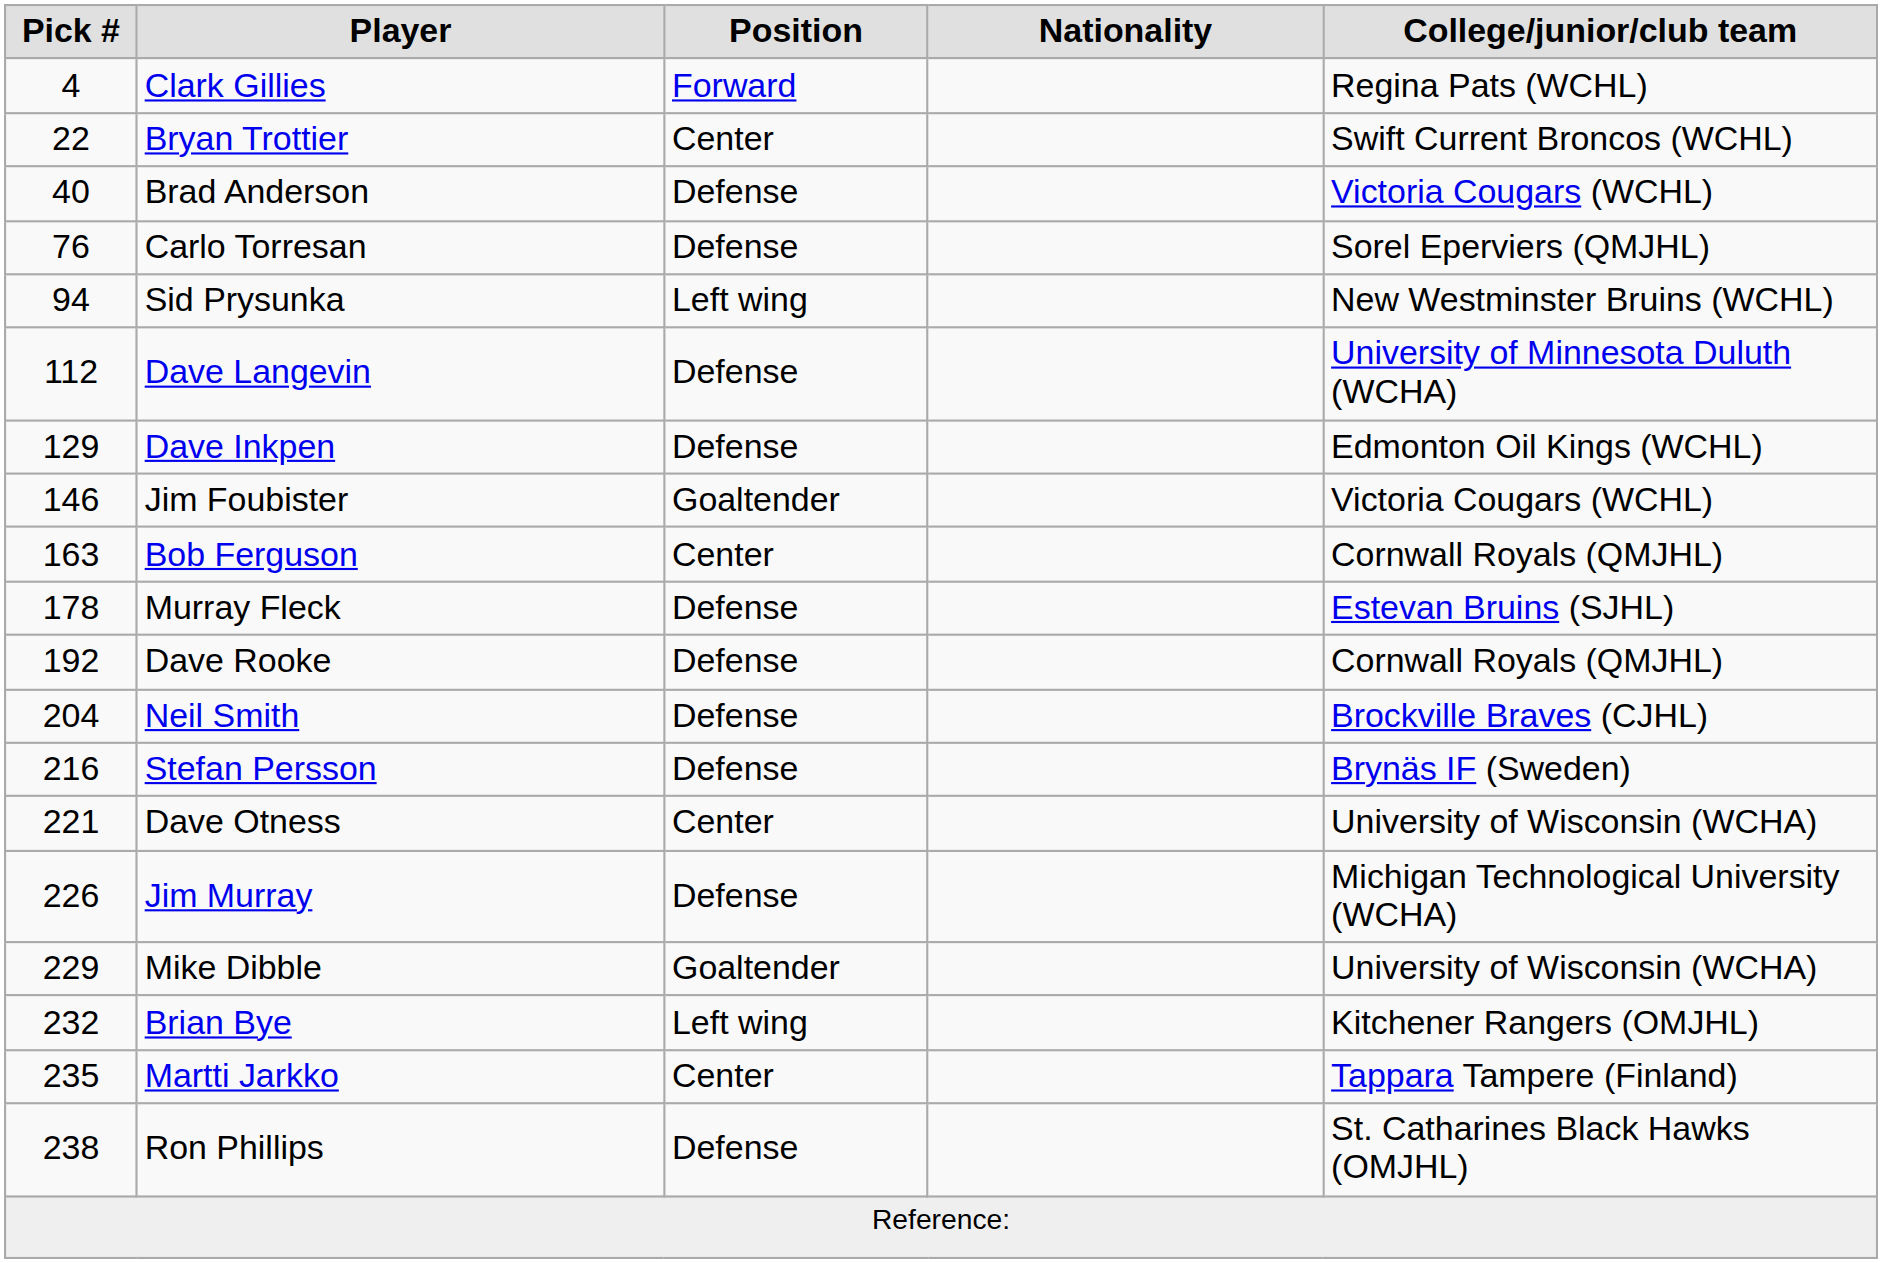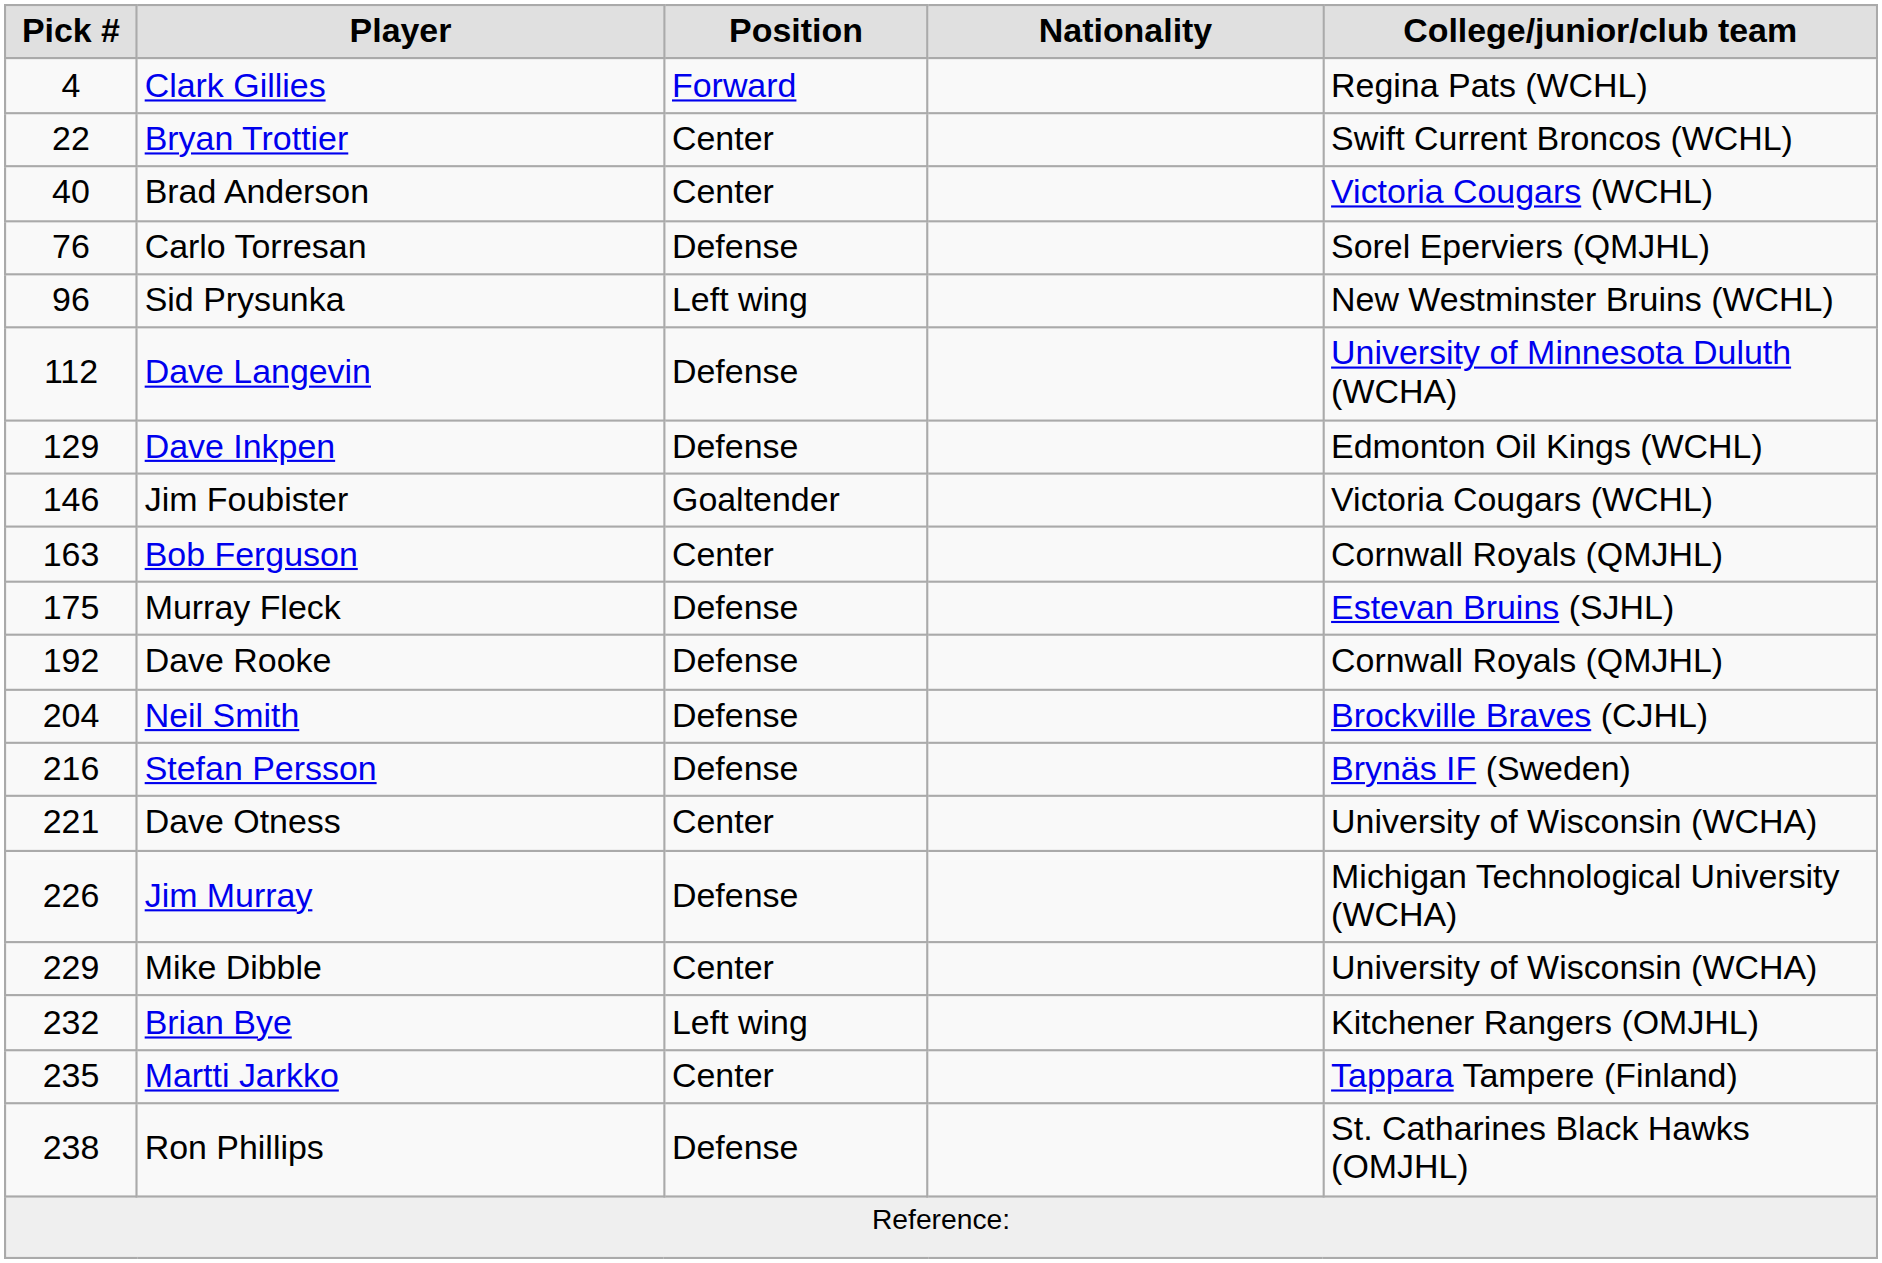Brad Anderson | Position: Defense -> Center
Sid Prysunka | Pick #: 94 -> 96
Murray Fleck | Pick #: 178 -> 175
Mike Dibble | Position: Goaltender -> Center
